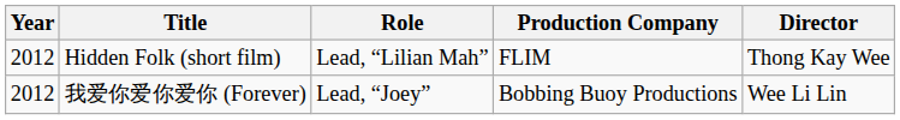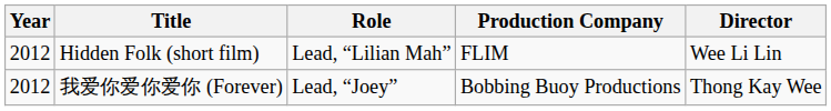Hidden Folk (short film) | Director: Thong Kay Wee -> Wee Li Lin
我爱你爱你爱你 (Forever) | Director: Wee Li Lin -> Thong Kay Wee
